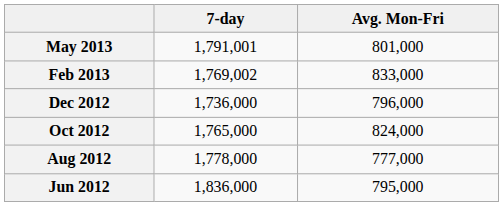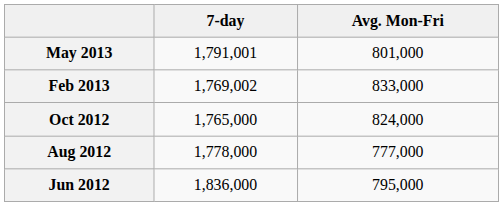- row: Dec 2012 | 1,736,000 | 796,000
